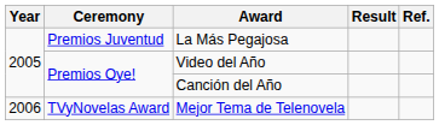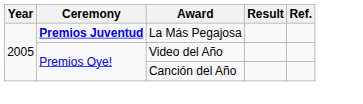La Más Pegajosa | Ceremony: normal -> bold
- row: 2006 | TVyNovelas Award | Mejor Tema de Telenovela
